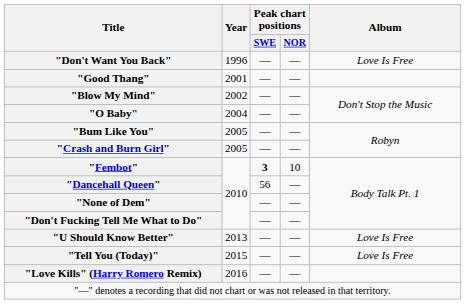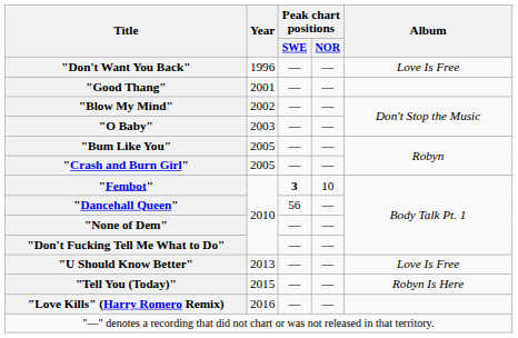"O Baby" | Year: 2004 -> 2003
"Tell You (Today)" | Album: Love Is Free -> Robyn Is Here
